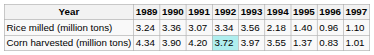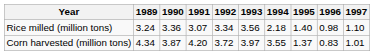Rice milled (million tons) | 1996: 0.96 -> 0.98
Corn harvested (million tons) | 1990: 3.90 -> 3.87
Corn harvested (million tons) | 1992: paleturquoise background -> no background
